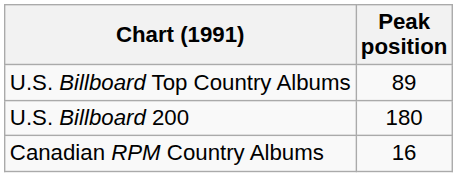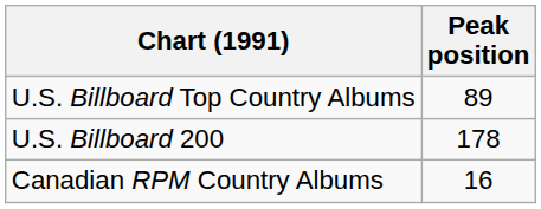U.S. Billboard 200 | Peak position: 180 -> 178
